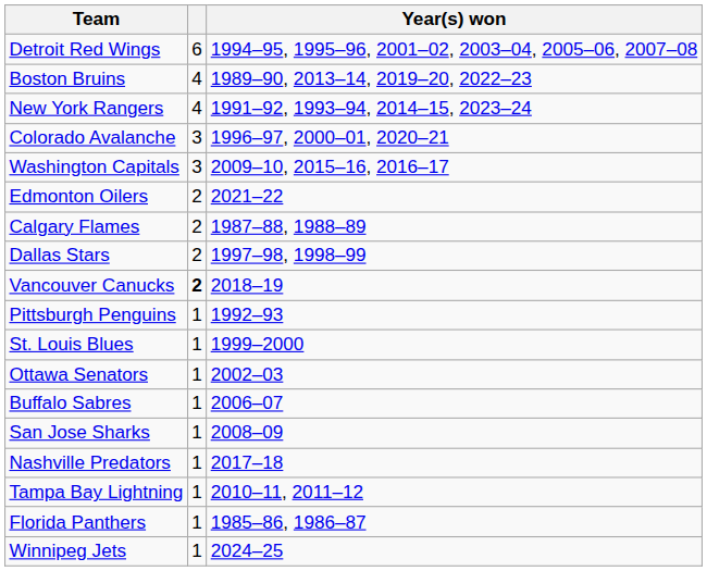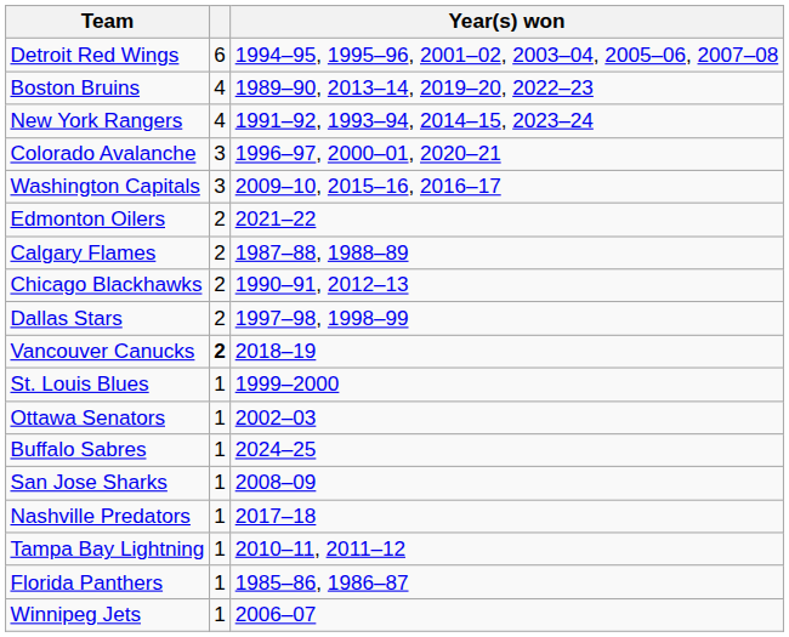+ row: Chicago Blackhawks | 2 | 1990–91, 2012–13
- row: Pittsburgh Penguins | 1 | 1992–93
Buffalo Sabres | Year(s) won: 2006–07 -> 2024–25
Winnipeg Jets | Year(s) won: 2024–25 -> 2006–07
